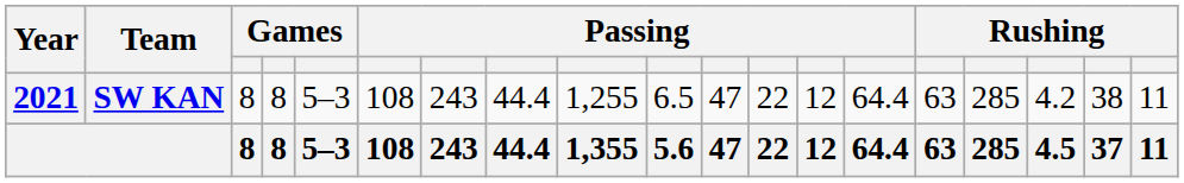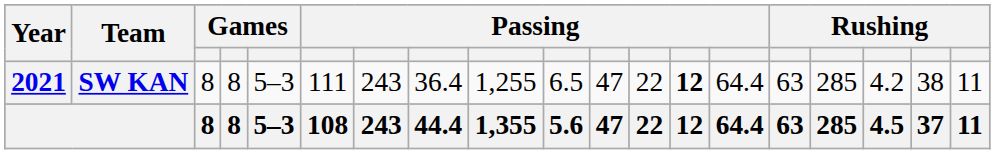SW KAN | column 6: 108 -> 111
SW KAN | column 8: 44.4 -> 36.4
SW KAN | column 13: normal -> bold
